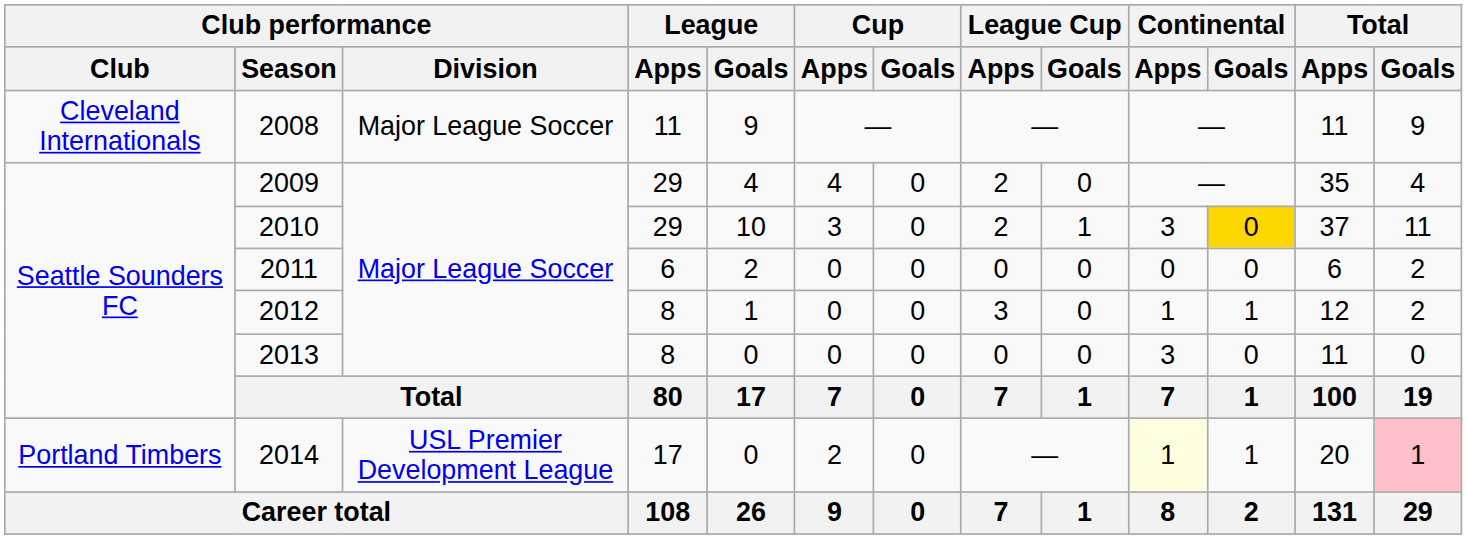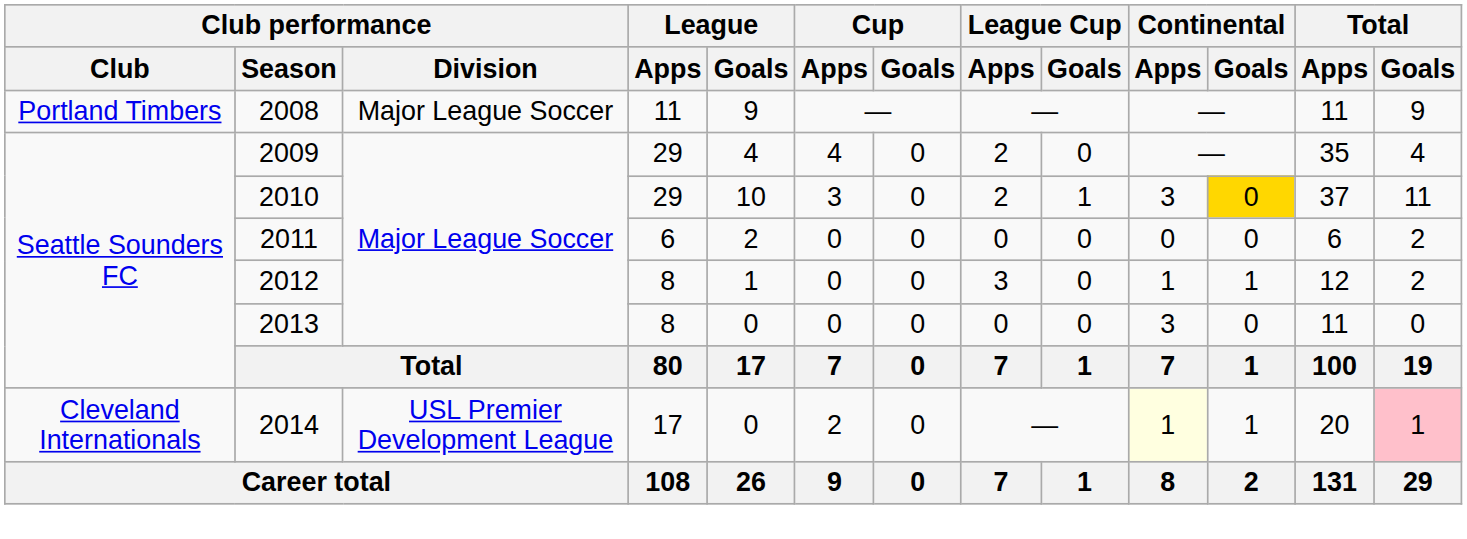2008 | Club performance / Club: Cleveland Internationals -> Portland Timbers
2014 | Club performance / Club: Portland Timbers -> Cleveland Internationals
